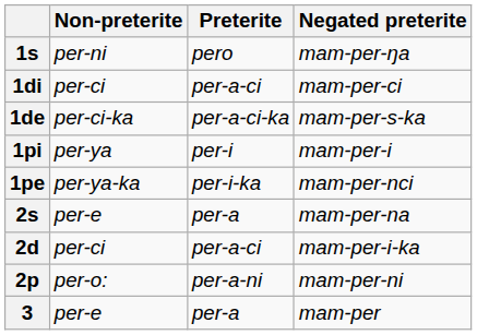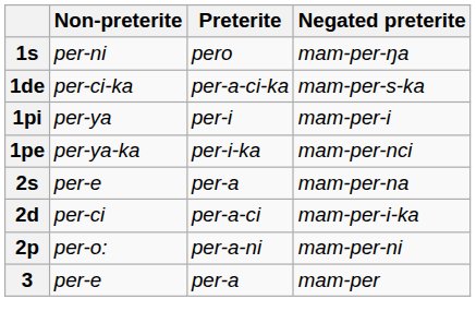- row: 1di | per-ci | per-a-ci | mam-per-ci
